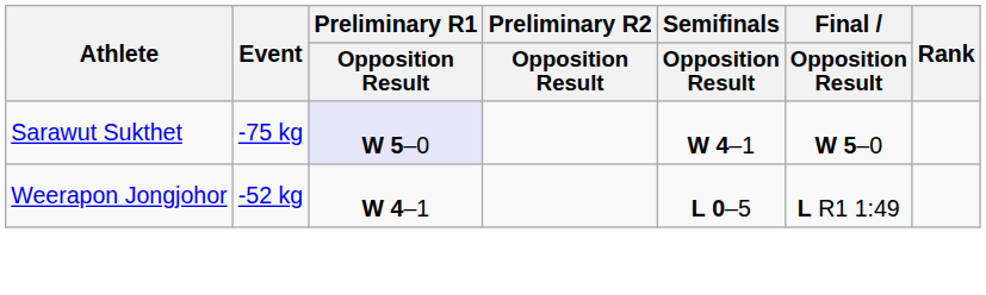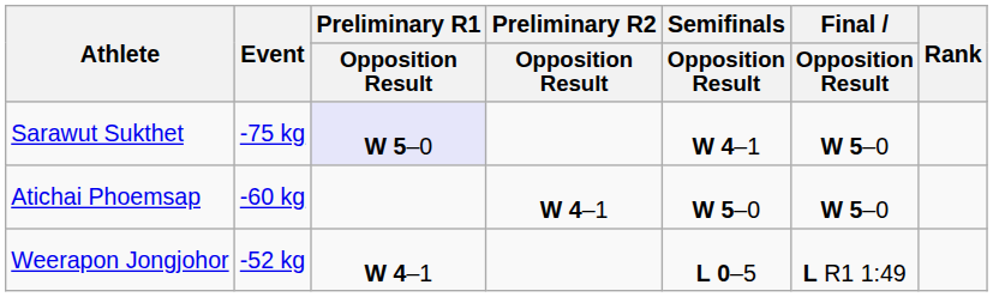+ row: Atichai Phoemsap | -60 kg | W 4–1 | W 5–0 | W 5–0
